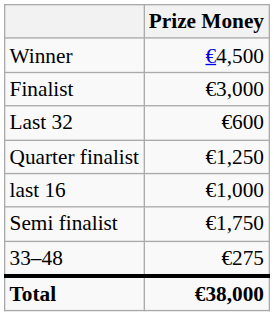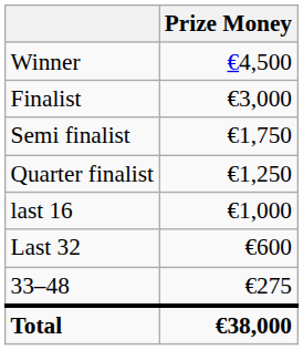rows swapped: Semi finalist <-> Last 32
